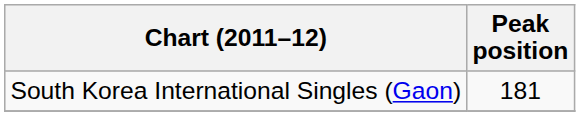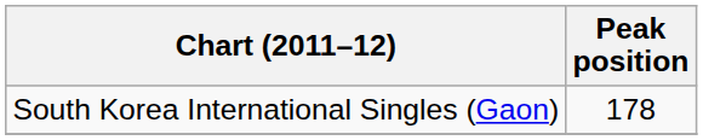South Korea International Singles (Gaon) | Peak position: 181 -> 178
